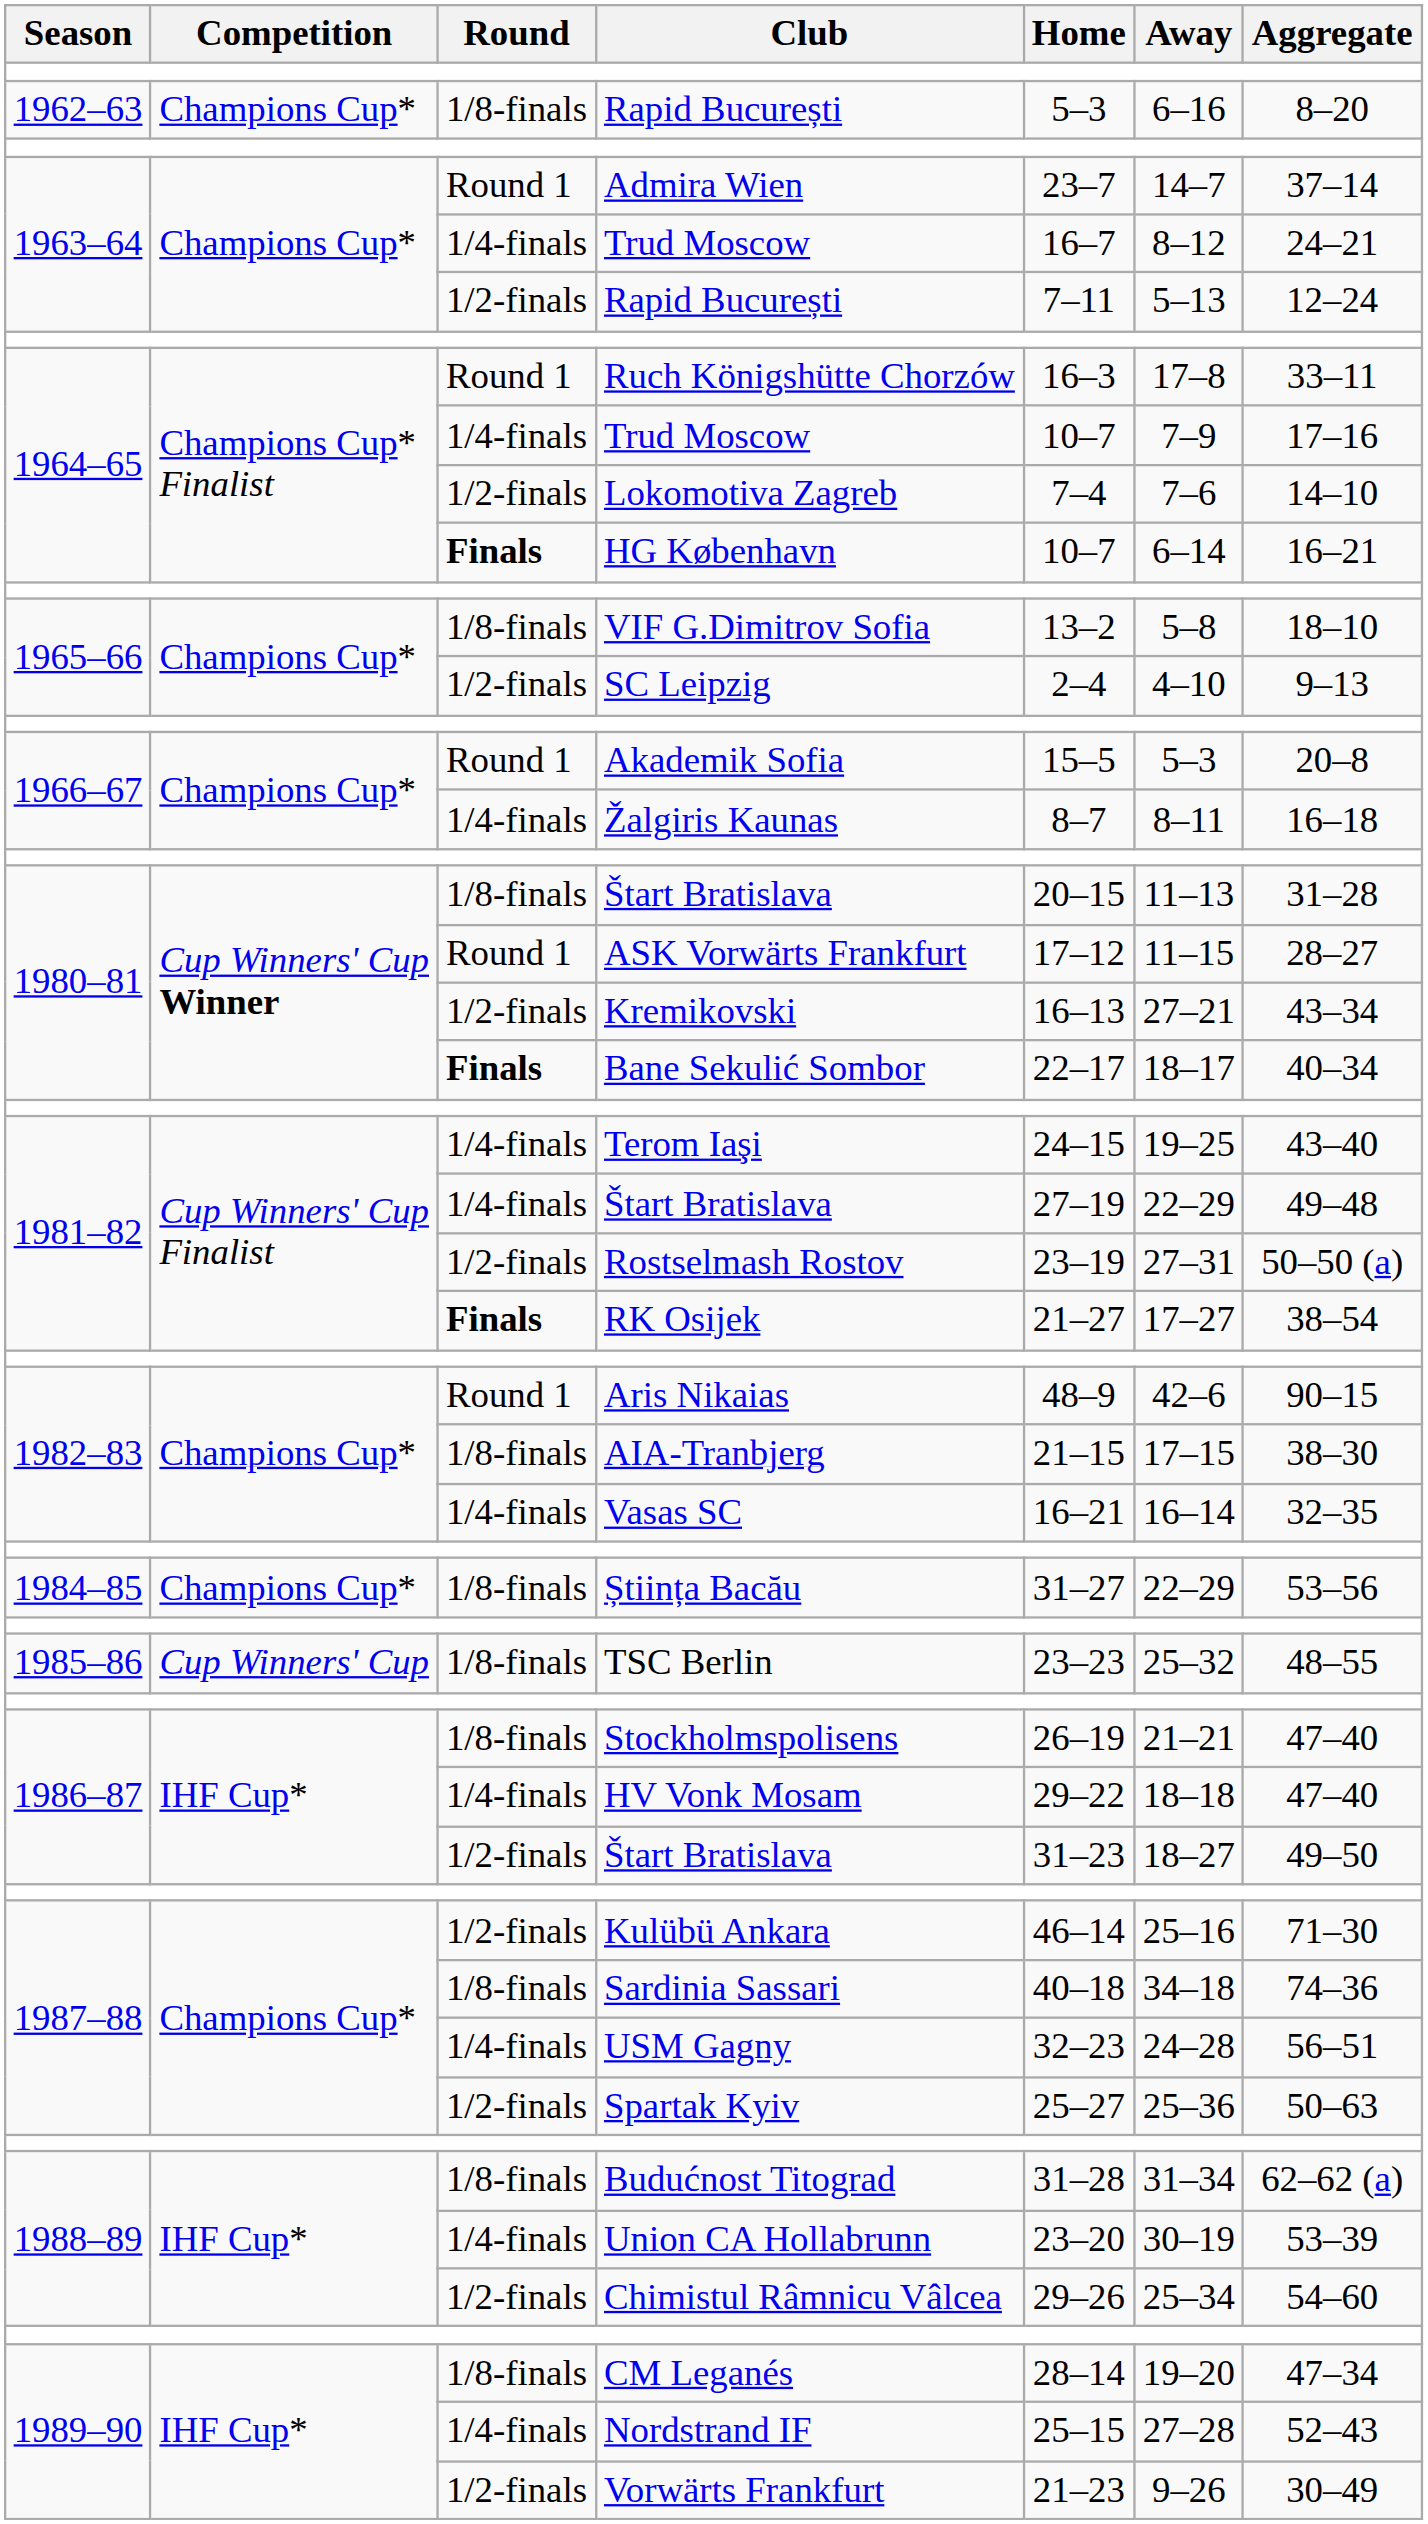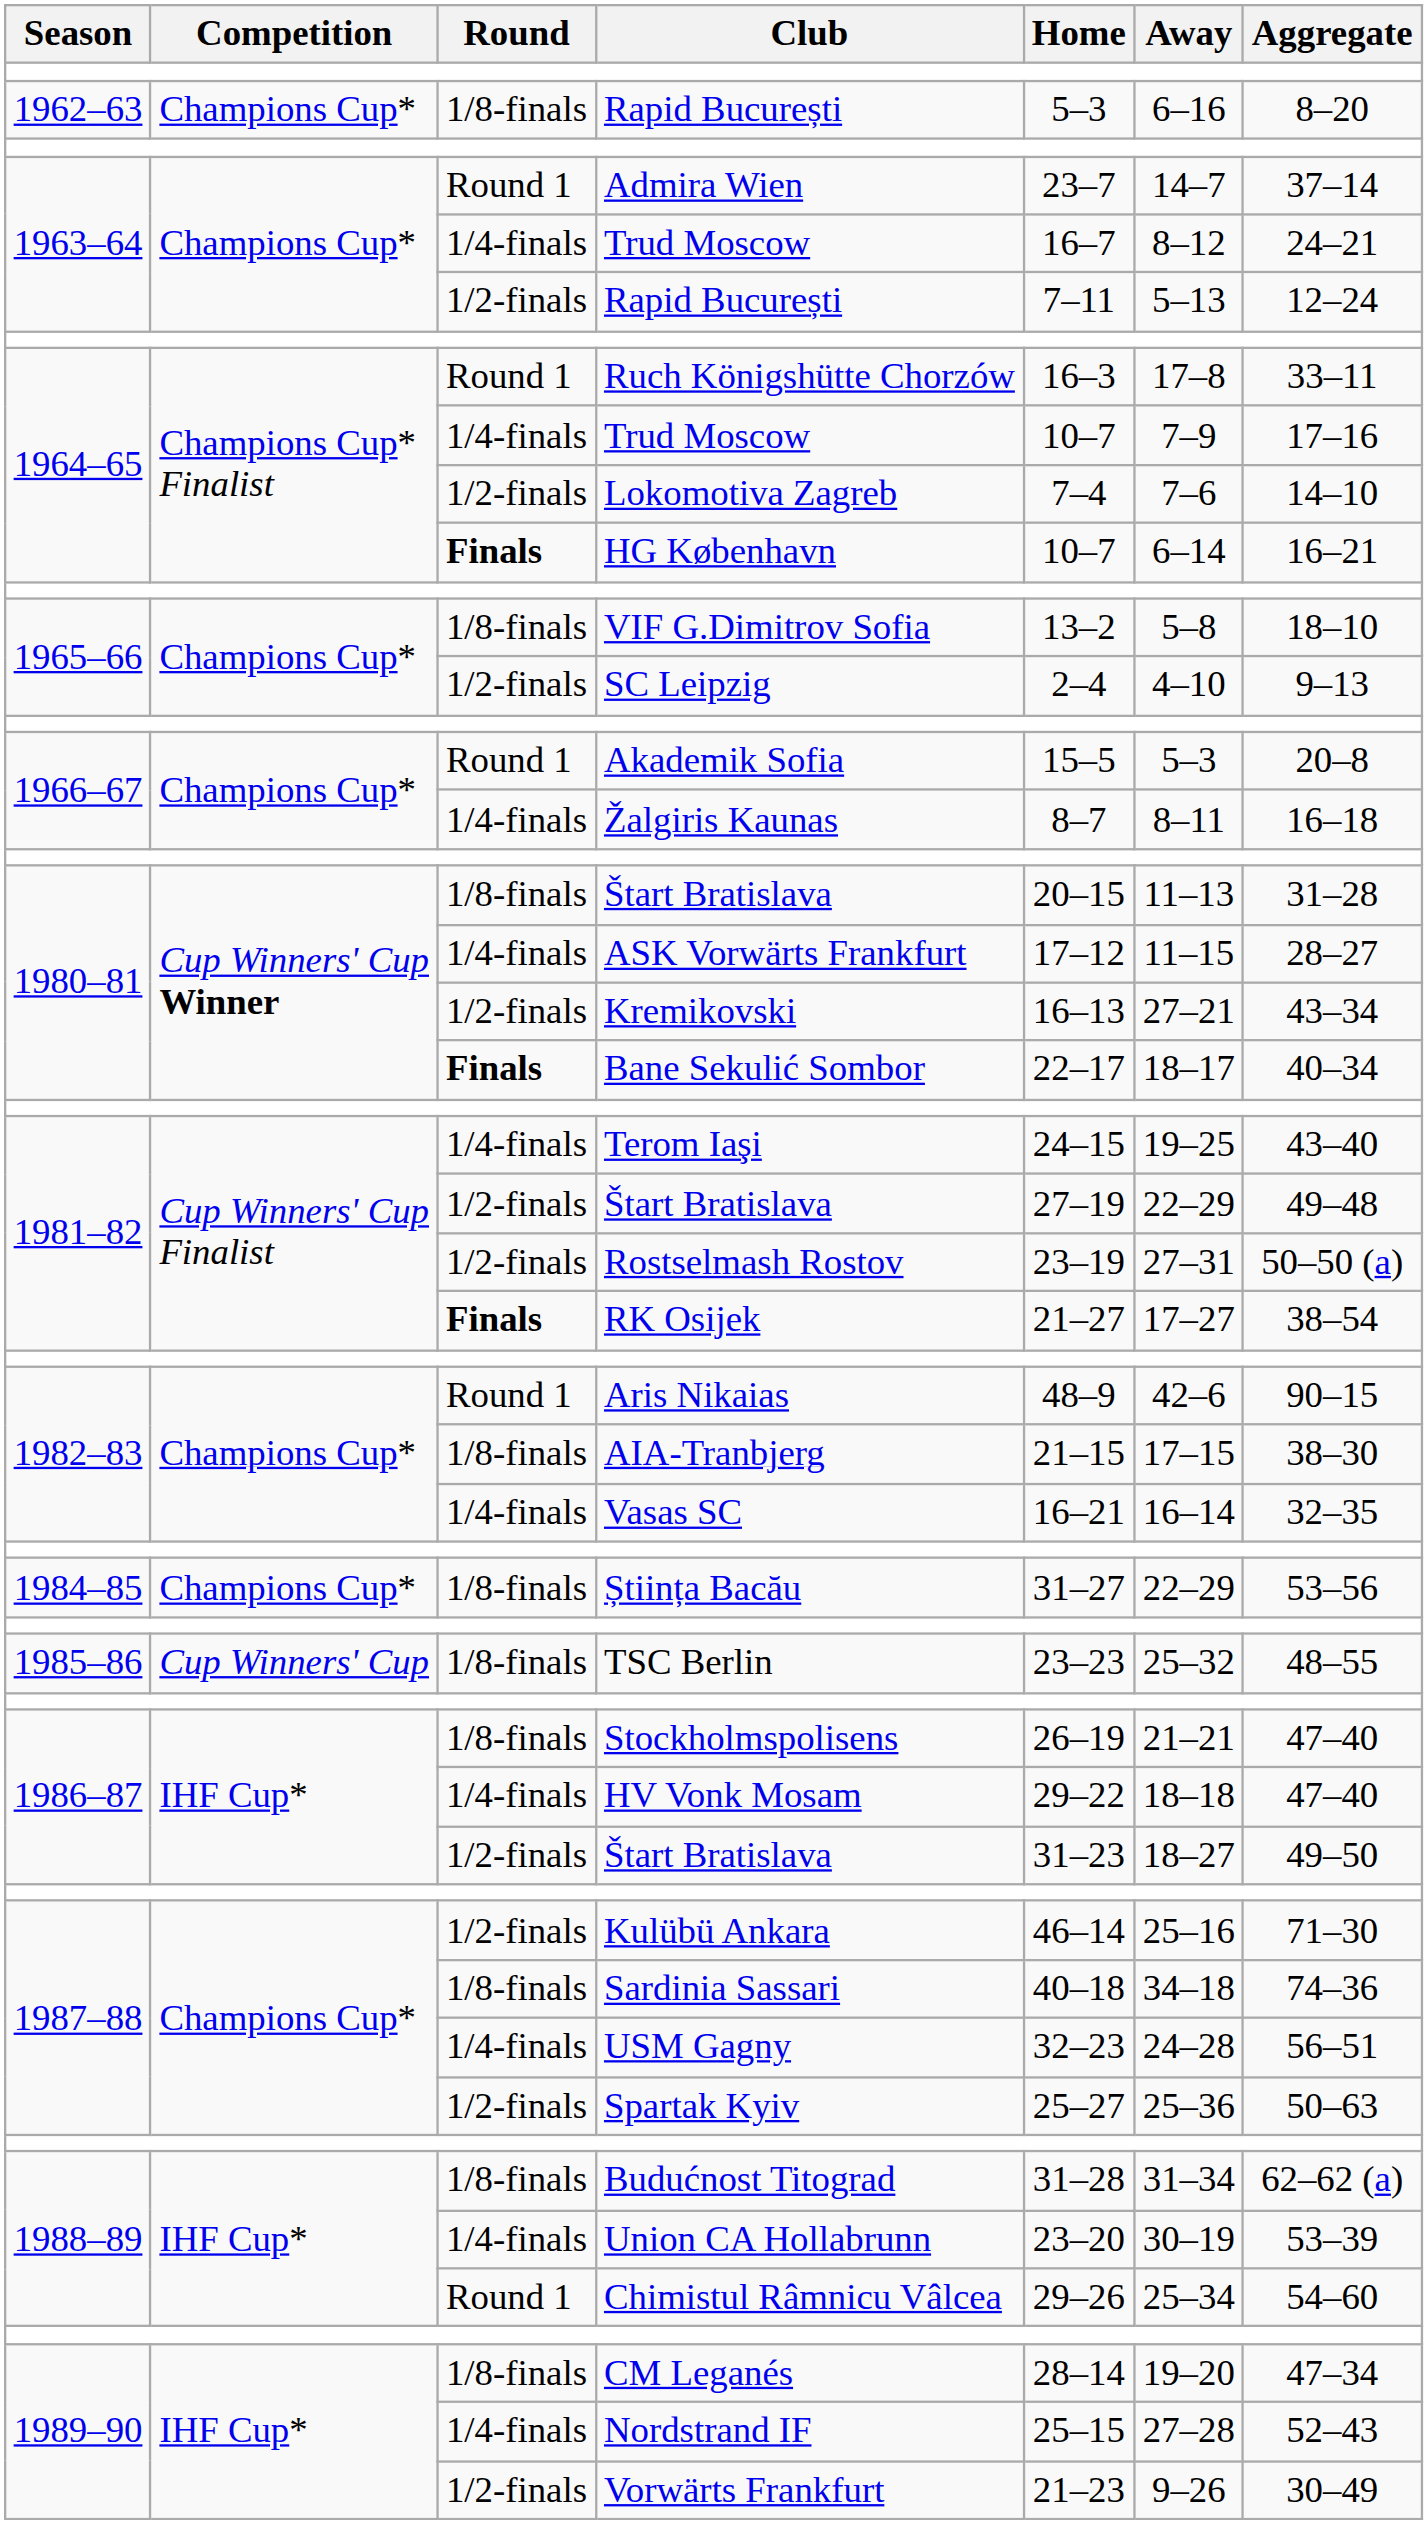ASK Vorwärts Frankfurt | Round: Round 1 -> 1/4-finals
1981–82 / Štart Bratislava | Round: 1/4-finals -> 1/2-finals
Chimistul Râmnicu Vâlcea | Round: 1/2-finals -> Round 1
